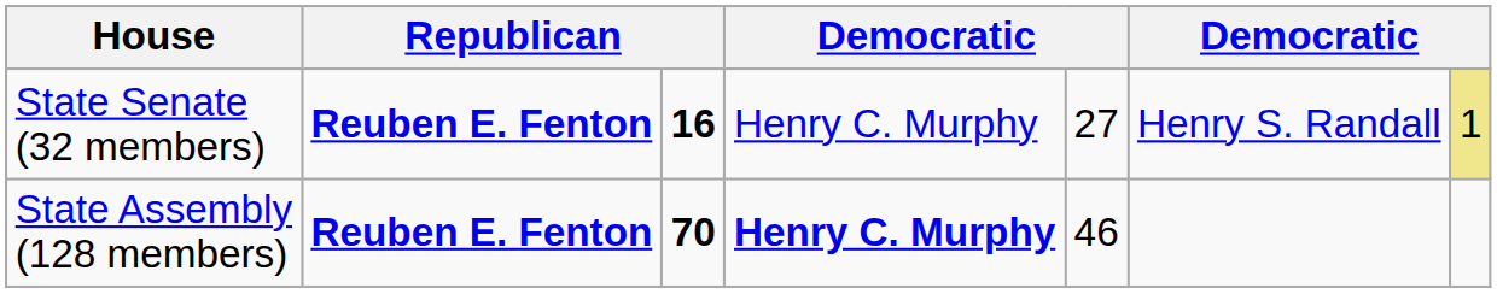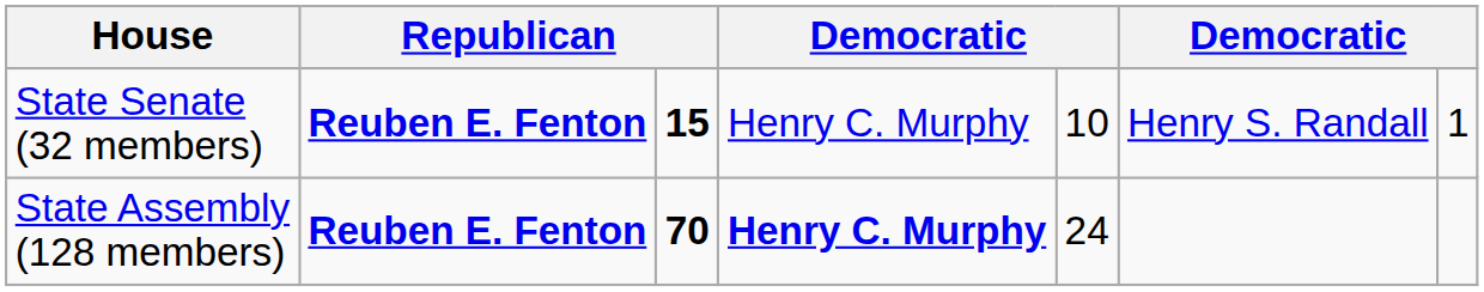State Senate (32 members) | column 3: 16 -> 15
State Senate (32 members) | column 5: 27 -> 10
State Senate (32 members) | column 7: khaki background -> no background
State Assembly (128 members) | column 5: 46 -> 24
